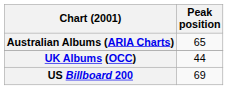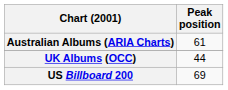Australian Albums (ARIA Charts) | Peak position: 65 -> 61
